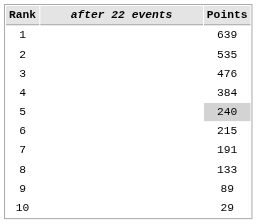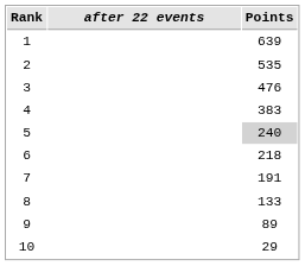4 | Points: 384 -> 383
6 | Points: 215 -> 218
